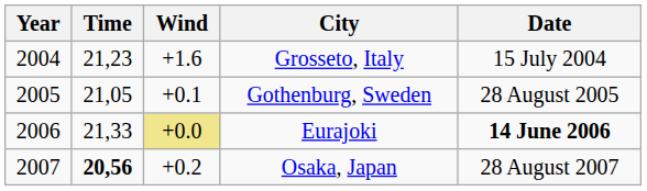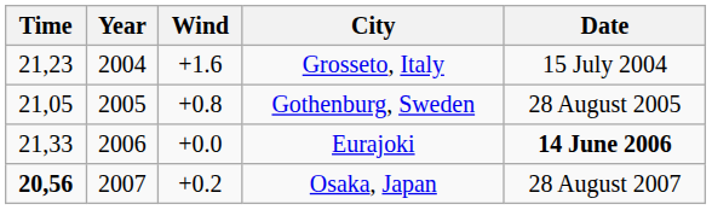columns swapped: Year <-> Time
Gothenburg, Sweden | Wind: +0.1 -> +0.8
Eurajoki | Wind: khaki background -> no background
